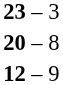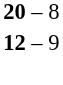- row: 23 – 3
